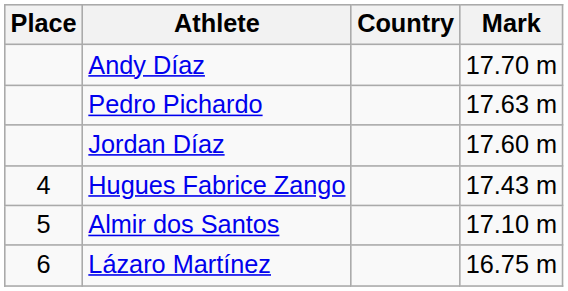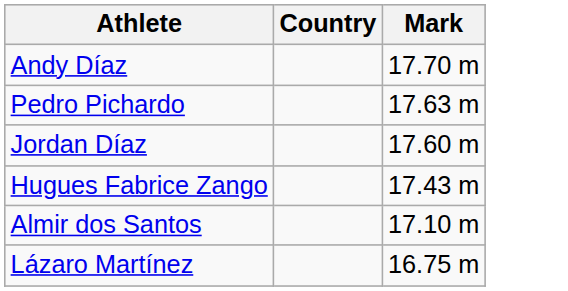- column: Place | 4 | 5 | 6
